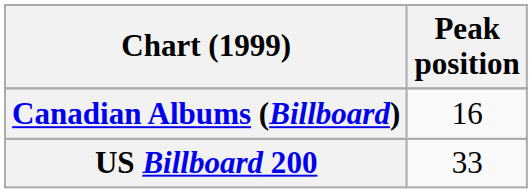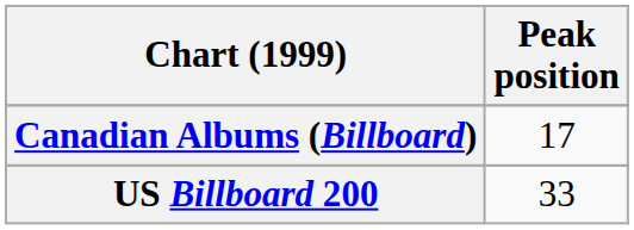Canadian Albums (Billboard) | Peak position: 16 -> 17
